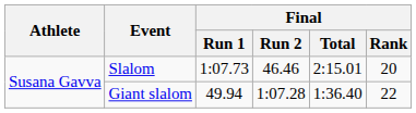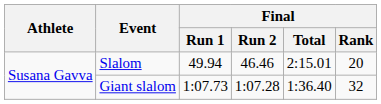Slalom | Final / Run 1: 1:07.73 -> 49.94
Giant slalom | Final / Run 1: 49.94 -> 1:07.73
Giant slalom | Final / Rank: 22 -> 32
